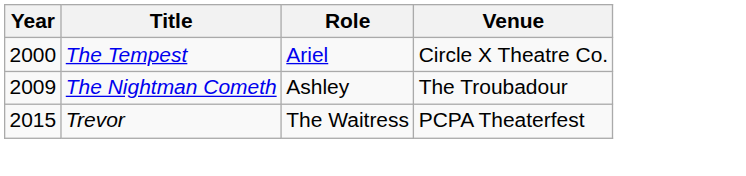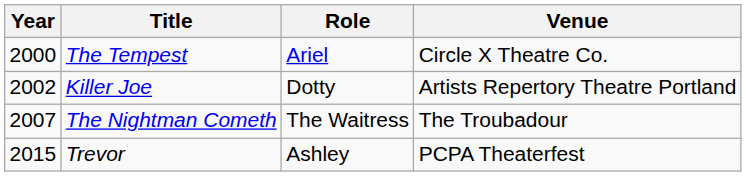+ row: 2002 | Killer Joe | Dotty | Artists Repertory Theatre Portland
The Nightman Cometh | Year: 2009 -> 2007
The Nightman Cometh | Role: Ashley -> The Waitress
Trevor | Role: The Waitress -> Ashley
